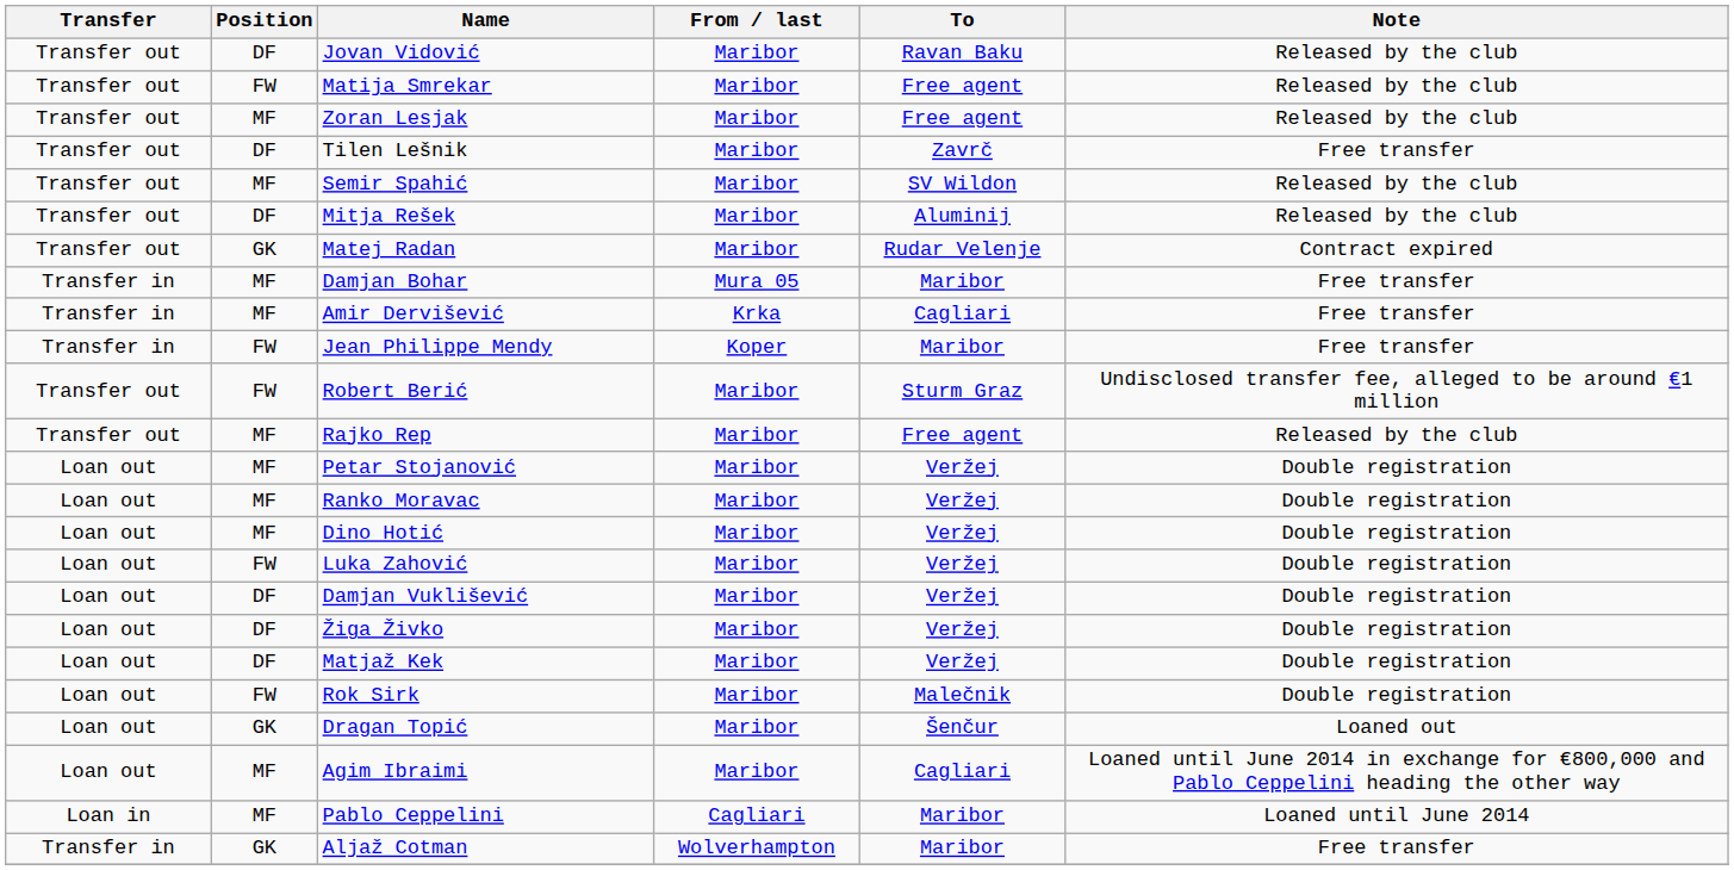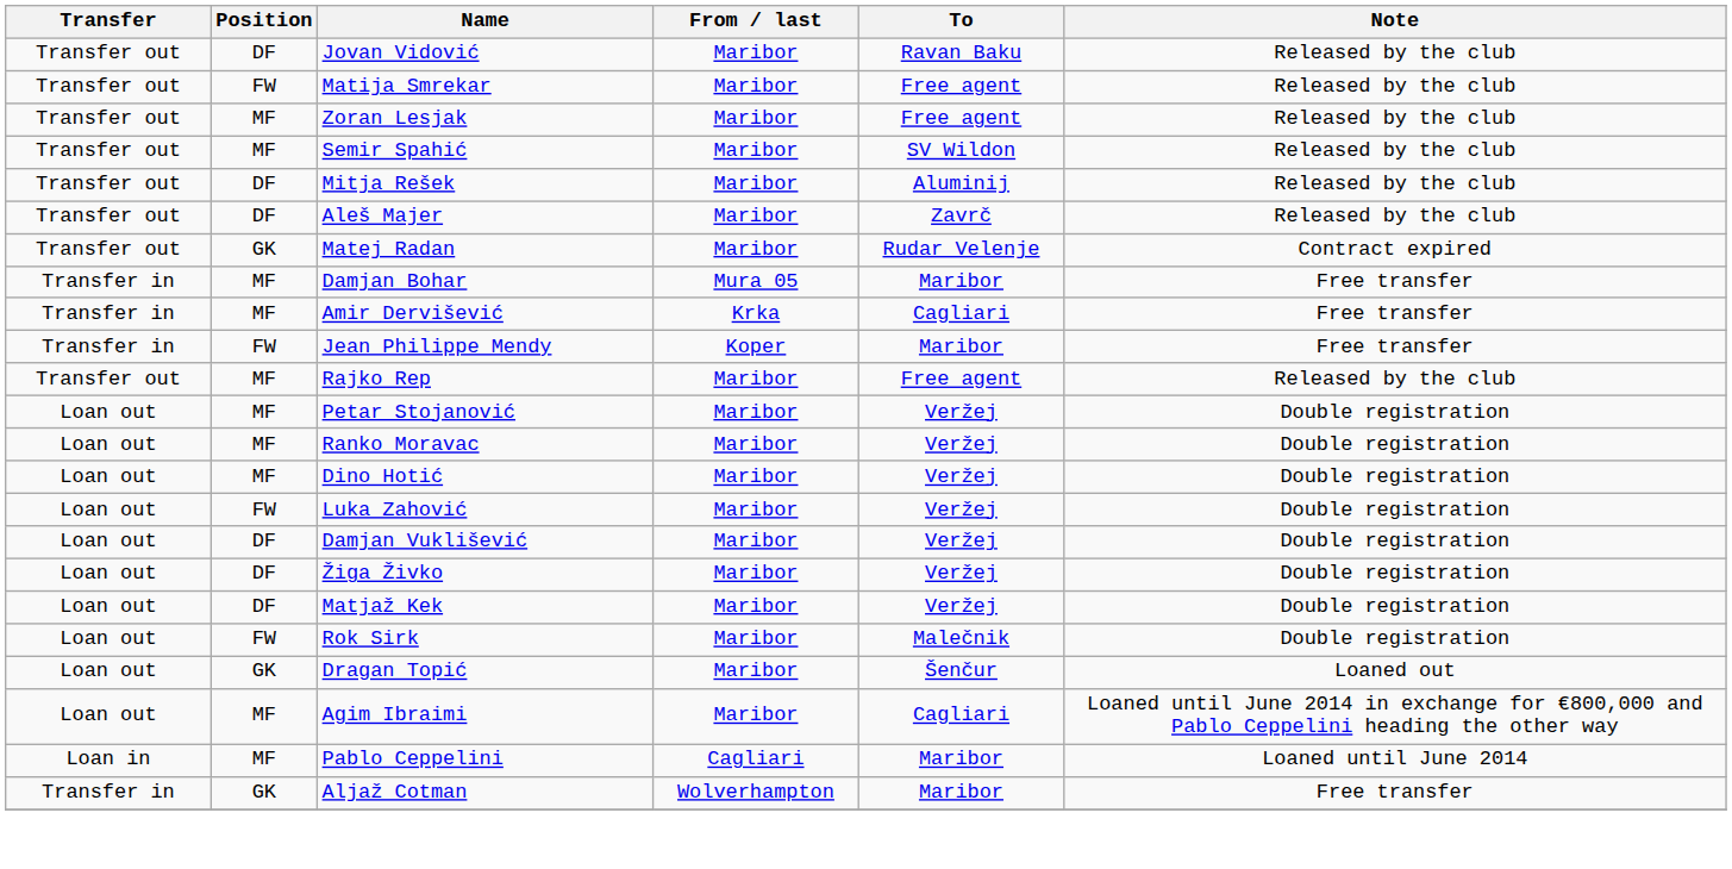- row: Transfer out | DF | Tilen Lešnik | Maribor | Zavrč | Free transfer
+ row: Transfer out | DF | Aleš Majer | Maribor | Zavrč | Released by the club
- row: Transfer out | FW | Robert Berić | Maribor | Sturm Graz | Undisclosed transfer fee, alleged to be around €1 million
